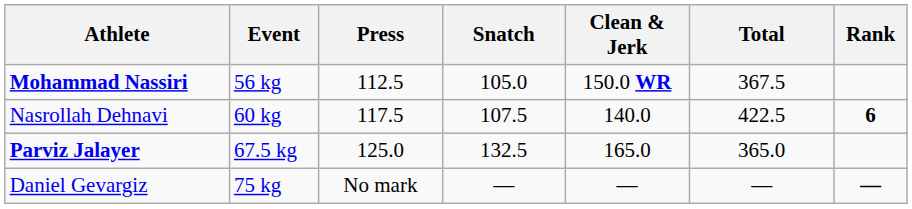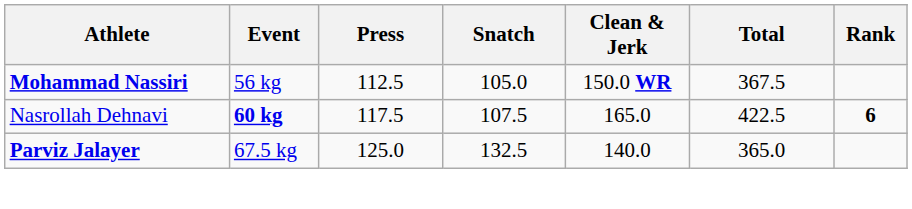Nasrollah Dehnavi | Event: normal -> bold
Nasrollah Dehnavi | Clean & Jerk: 140.0 -> 165.0
Parviz Jalayer | Clean & Jerk: 165.0 -> 140.0
- row: Daniel Gevargiz | 75 kg | No mark | — | — | — | —
